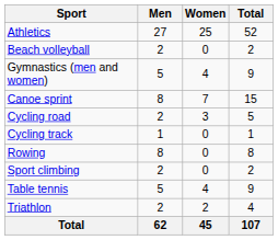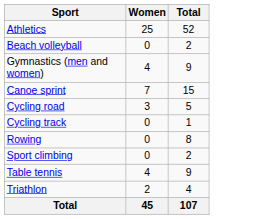- column: Men | 27 | 2 | 5 | 8 | 2 | 1 | 8 | 2 | 5 | 2 | 62
